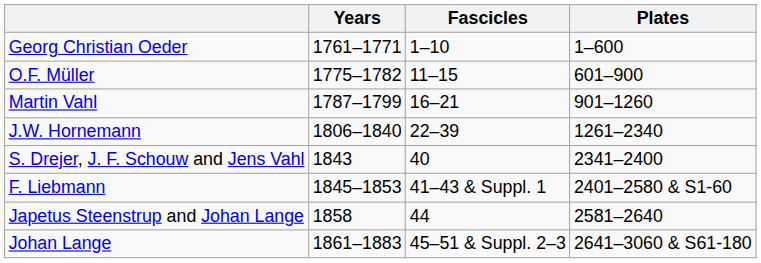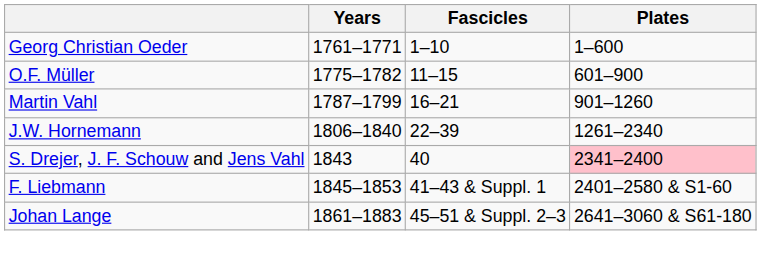S. Drejer, J. F. Schouw and Jens Vahl | Plates: no background -> pink background
- row: Japetus Steenstrup and Johan Lange | 1858 | 44 | 2581–2640
